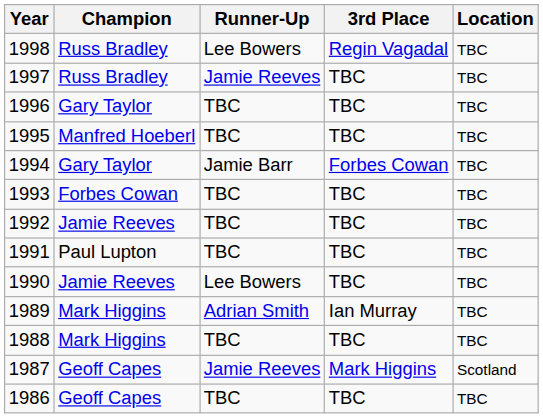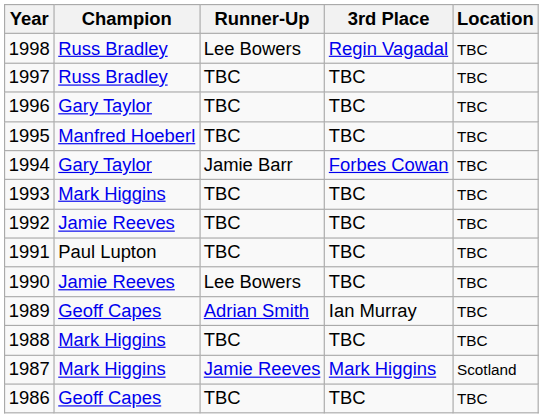1997 | Runner-Up: Jamie Reeves -> TBC
1993 | Champion: Forbes Cowan -> Mark Higgins
1989 | Champion: Mark Higgins -> Geoff Capes
1987 | Champion: Geoff Capes -> Mark Higgins
